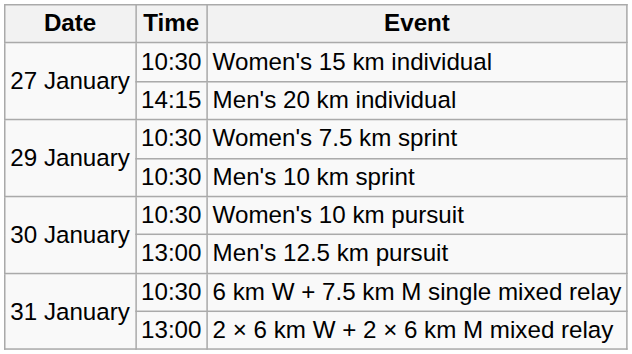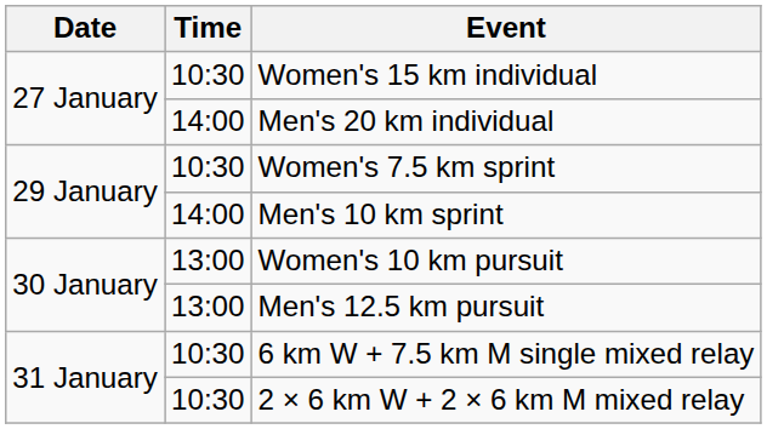Men's 20 km individual | Time: 14:15 -> 14:00
Men's 10 km sprint | Time: 10:30 -> 14:00
Women's 10 km pursuit | Time: 10:30 -> 13:00
2 × 6 km W + 2 × 6 km M mixed relay | Time: 13:00 -> 10:30
